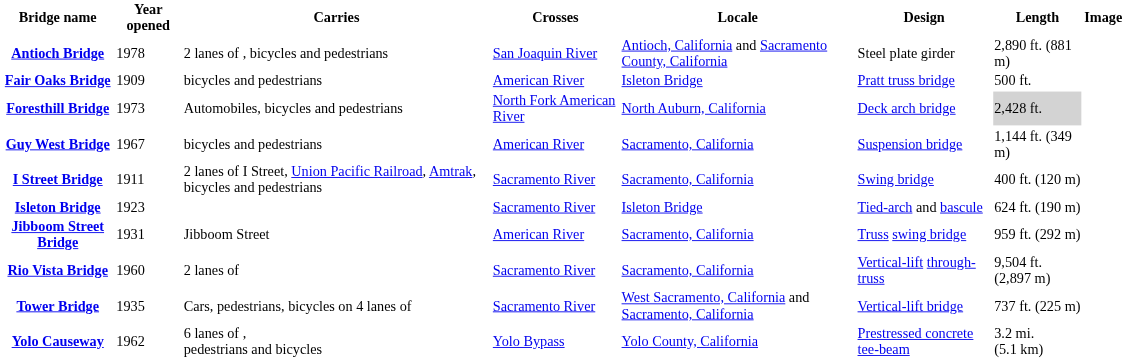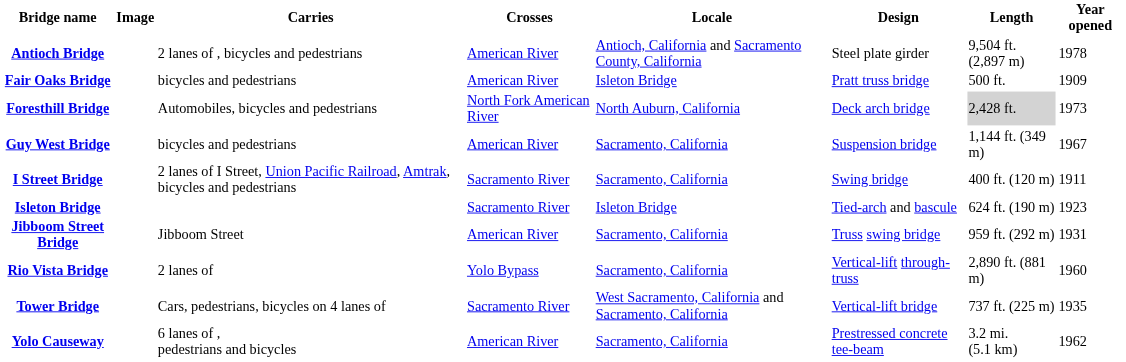columns swapped: Image <-> Year opened
Antioch Bridge | Crosses: San Joaquin River -> American River
Antioch Bridge | Length: 2,890 ft. (881 m) -> 9,504 ft. (2,897 m)
Rio Vista Bridge | Crosses: Sacramento River -> Yolo Bypass
Rio Vista Bridge | Length: 9,504 ft. (2,897 m) -> 2,890 ft. (881 m)
Yolo Causeway | Crosses: Yolo Bypass -> American River
Yolo Causeway | Locale: Yolo County, California -> Sacramento, California
